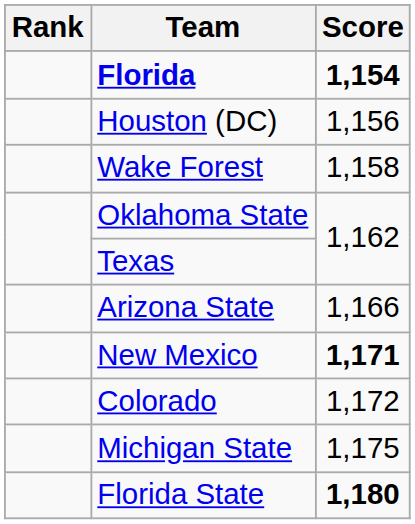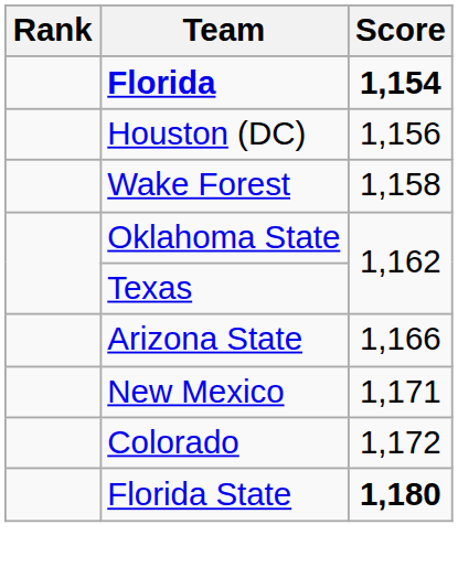New Mexico | Score: bold -> normal
- row: Michigan State | 1,175
